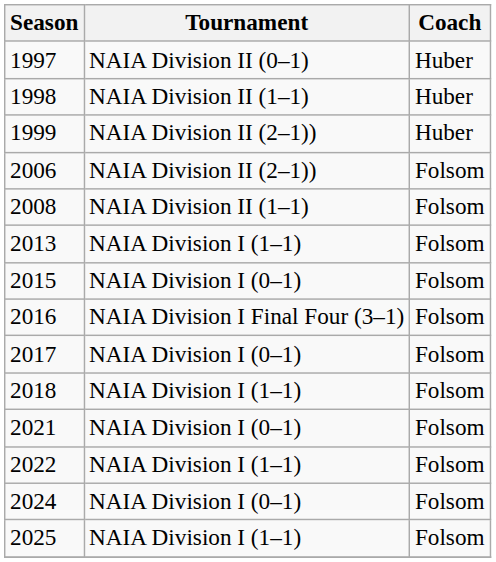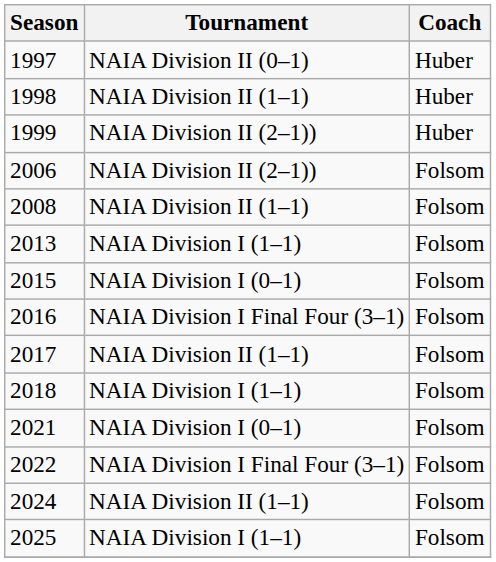2017 | Tournament: NAIA Division I (0–1) -> NAIA Division II (1–1)
2022 | Tournament: NAIA Division I (1–1) -> NAIA Division I Final Four (3–1)
2024 | Tournament: NAIA Division I (0–1) -> NAIA Division II (1–1)
